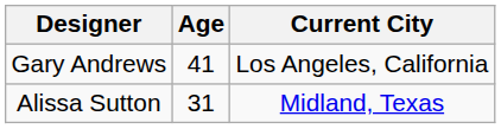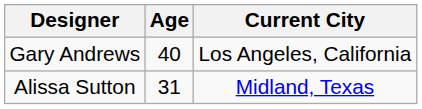Gary Andrews | Age: 41 -> 40
